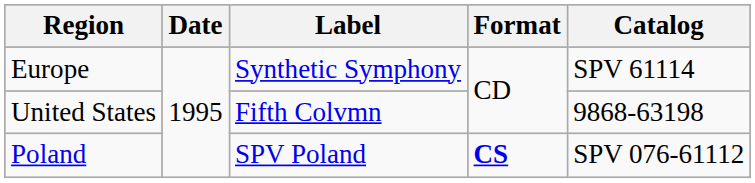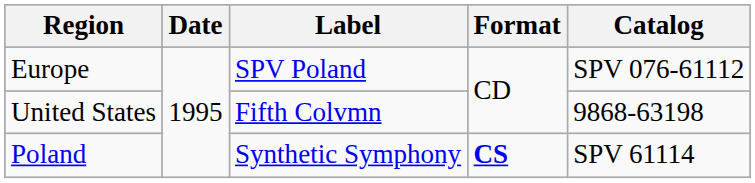Europe | Label: Synthetic Symphony -> SPV Poland
Europe | Catalog: SPV 61114 -> SPV 076-61112
Poland | Label: SPV Poland -> Synthetic Symphony
Poland | Catalog: SPV 076-61112 -> SPV 61114
